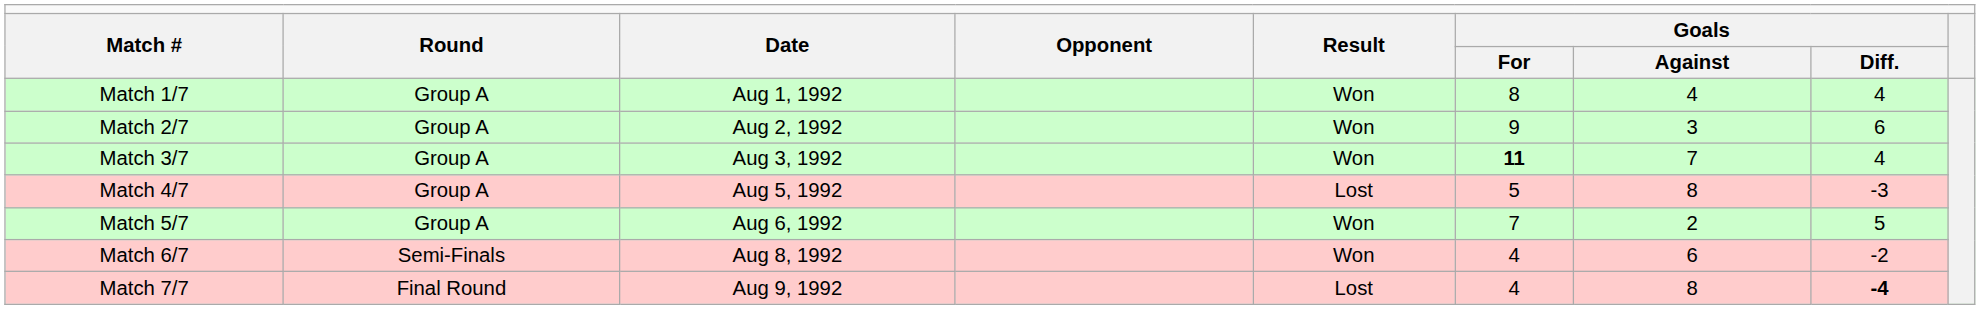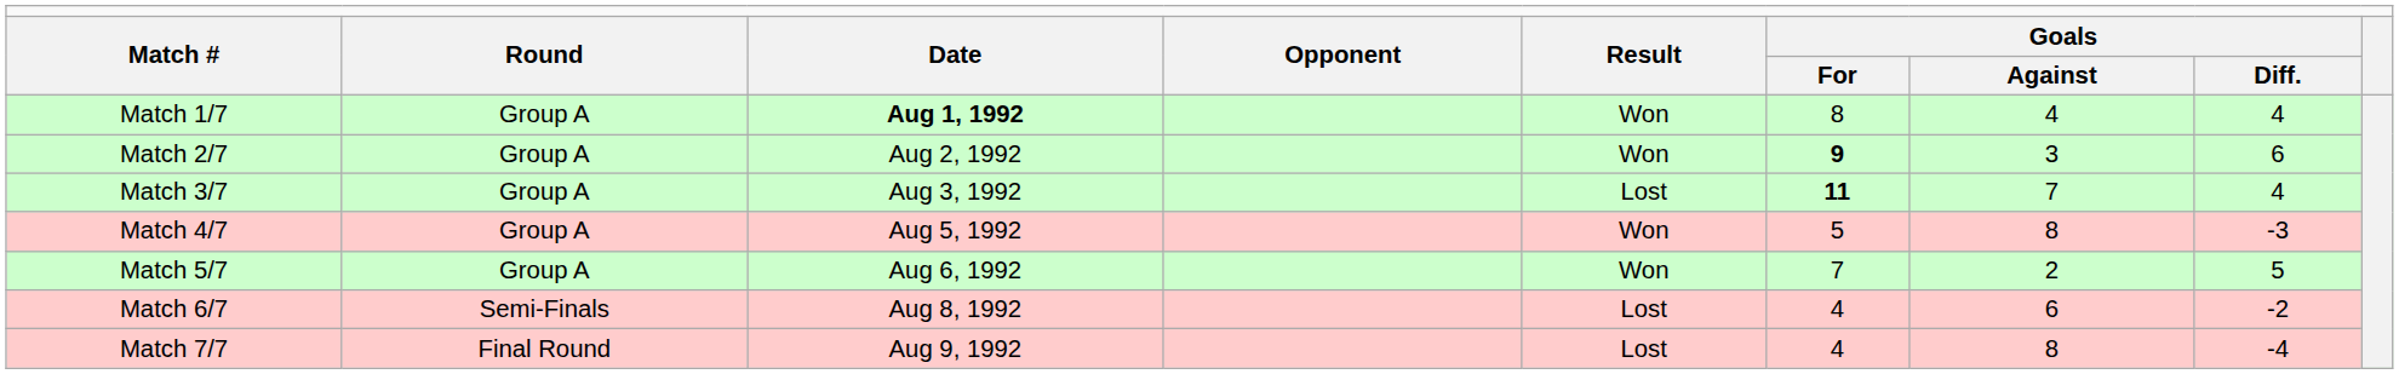Match 1/7 | column 3: normal -> bold
Match 2/7 | column 6: normal -> bold
Match 3/7 | column 5: Won -> Lost
Match 4/7 | column 5: Lost -> Won
Match 6/7 | column 5: Won -> Lost
Match 7/7 | column 8: bold -> normal
